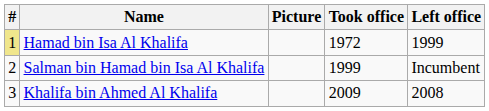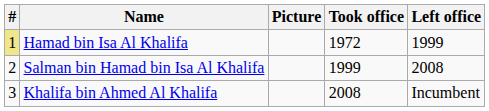Salman bin Hamad bin Isa Al Khalifa | Left office: Incumbent -> 2008
Khalifa bin Ahmed Al Khalifa | Took office: 2009 -> 2008
Khalifa bin Ahmed Al Khalifa | Left office: 2008 -> Incumbent
